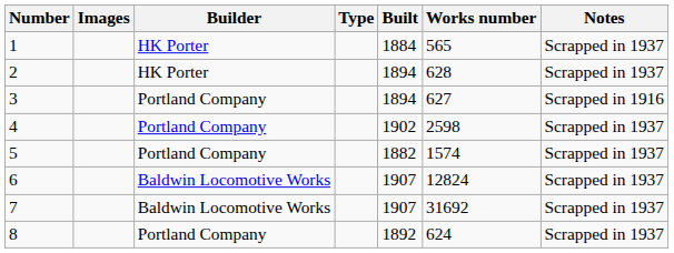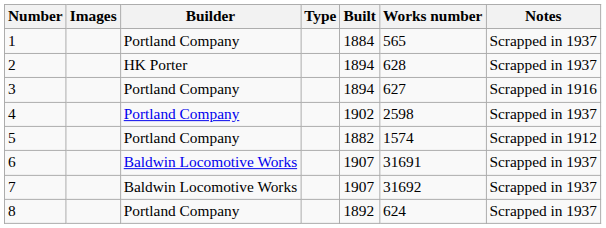1 | Builder: HK Porter -> Portland Company
5 | Notes: Scrapped in 1937 -> Scrapped in 1912
6 | Works number: 12824 -> 31691
